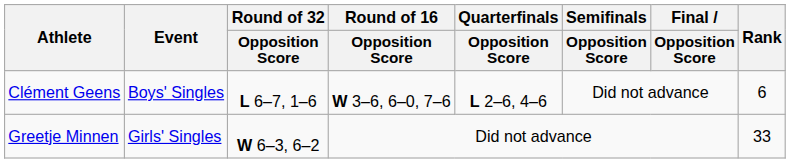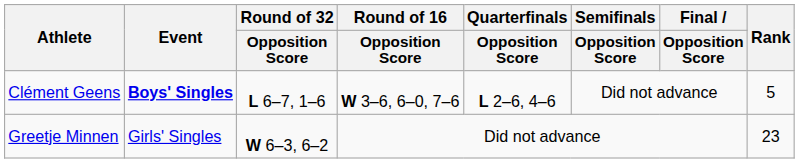Clément Geens | Event: normal -> bold
Clément Geens | Rank: 6 -> 5
Greetje Minnen | Rank: 33 -> 23
